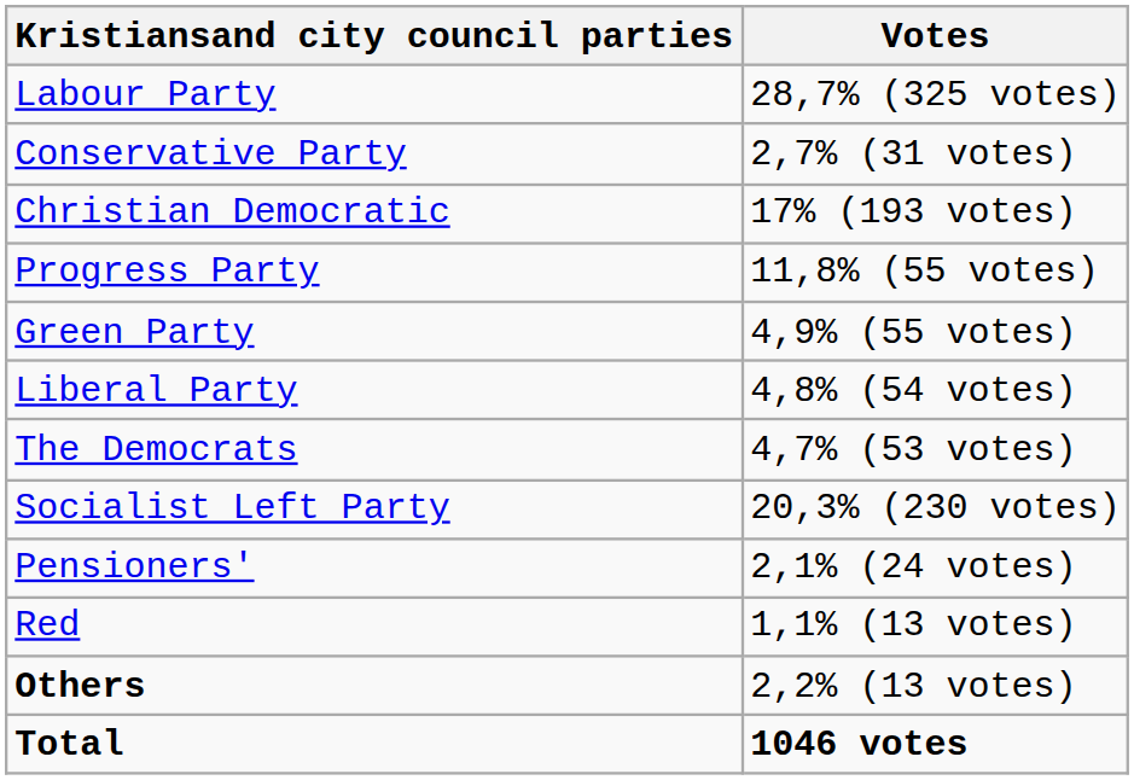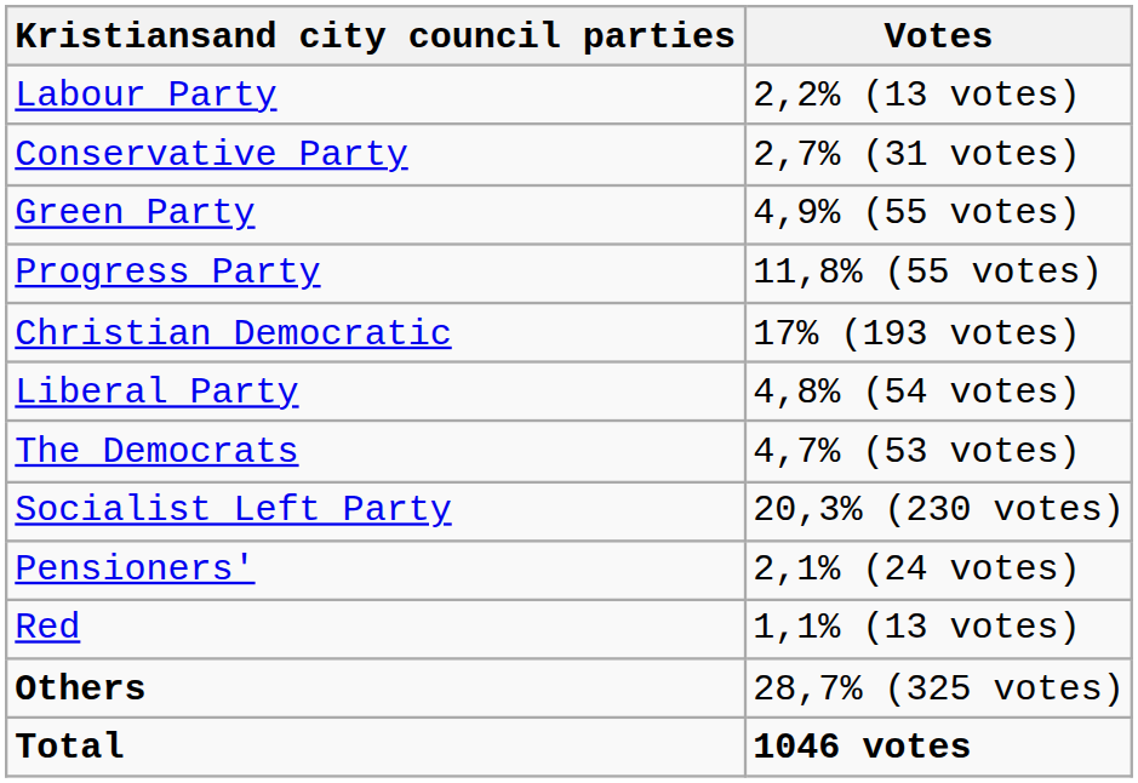Labour Party | Votes: 28,7% (325 votes) -> 2,2% (13 votes)
rows swapped: Christian Democratic <-> Green Party
Others | Votes: 2,2% (13 votes) -> 28,7% (325 votes)
